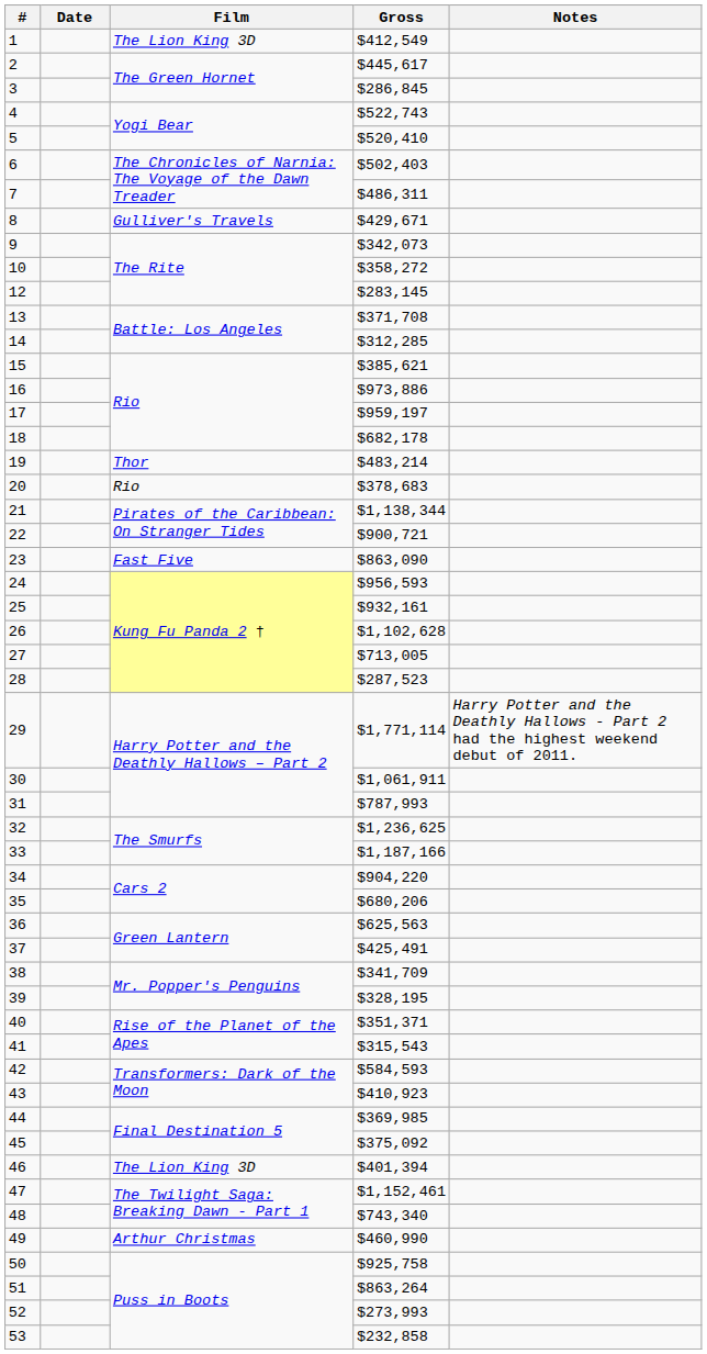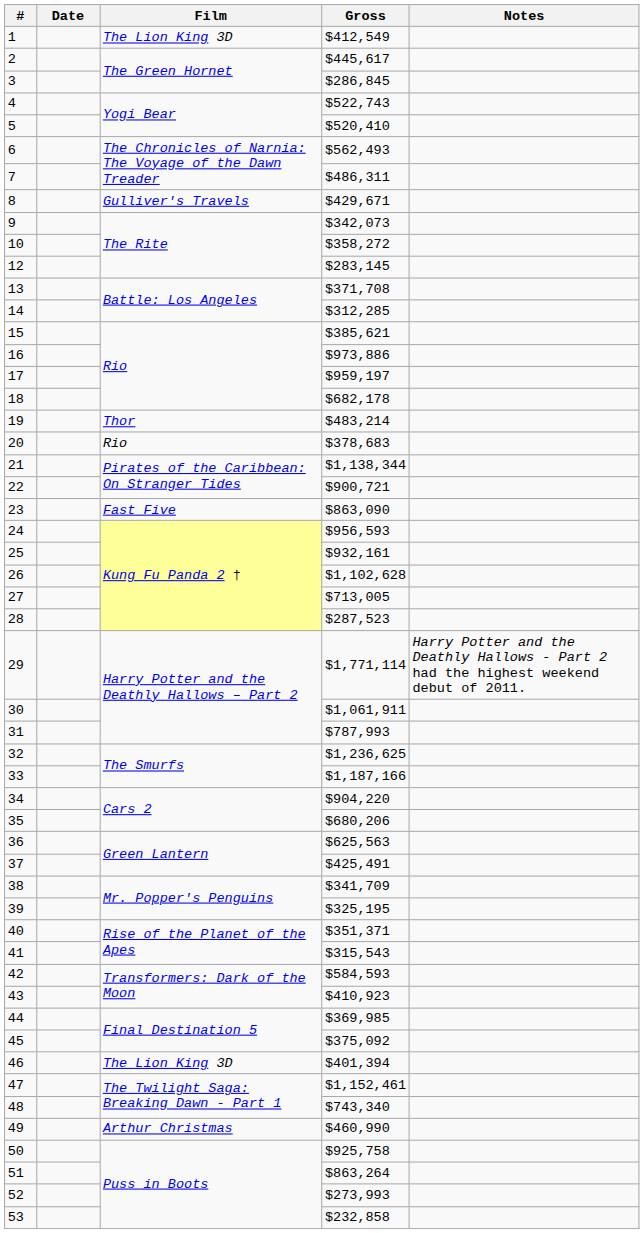6 | Gross: $502,403 -> $562,493
39 | Gross: $328,195 -> $325,195
